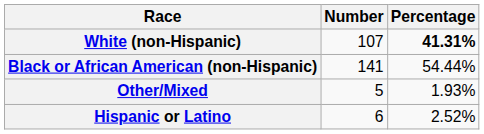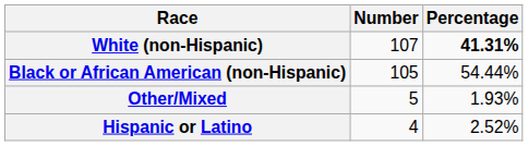Black or African American (non-Hispanic) | Number: 141 -> 105
Hispanic or Latino | Number: 6 -> 4
